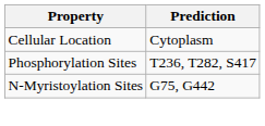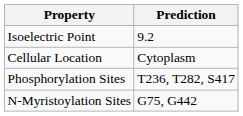+ row: Isoelectric Point | 9.2
